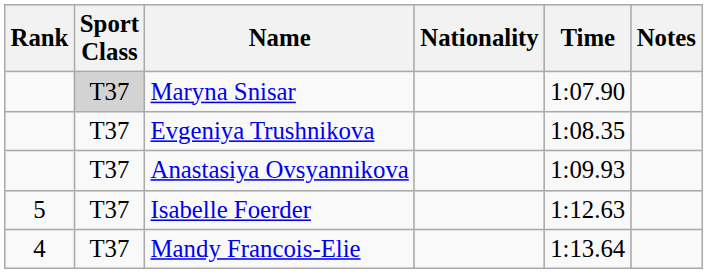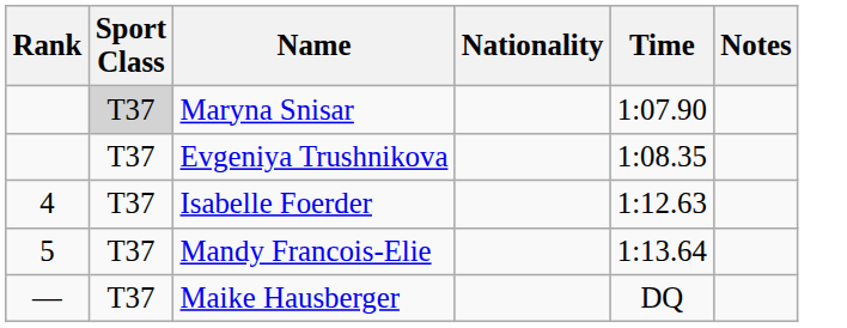- row: T37 | Anastasiya Ovsyannikova | 1:09.93
Isabelle Foerder | Rank: 5 -> 4
Mandy Francois-Elie | Rank: 4 -> 5
+ row: — | T37 | Maike Hausberger | DQ
